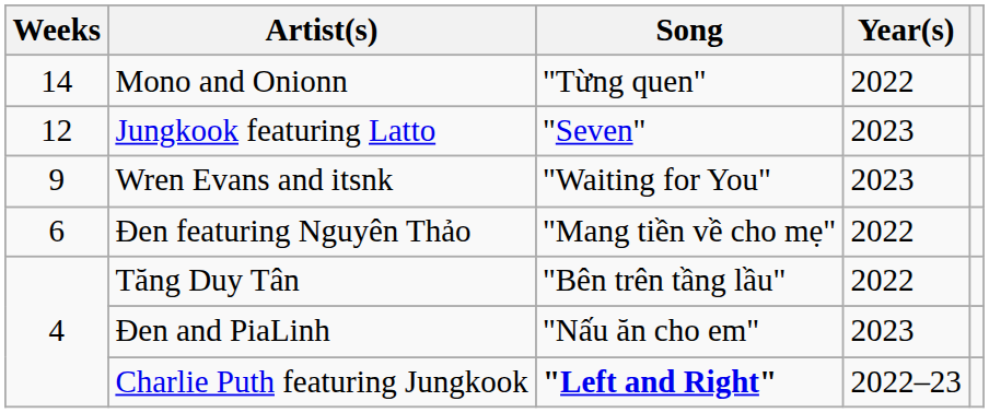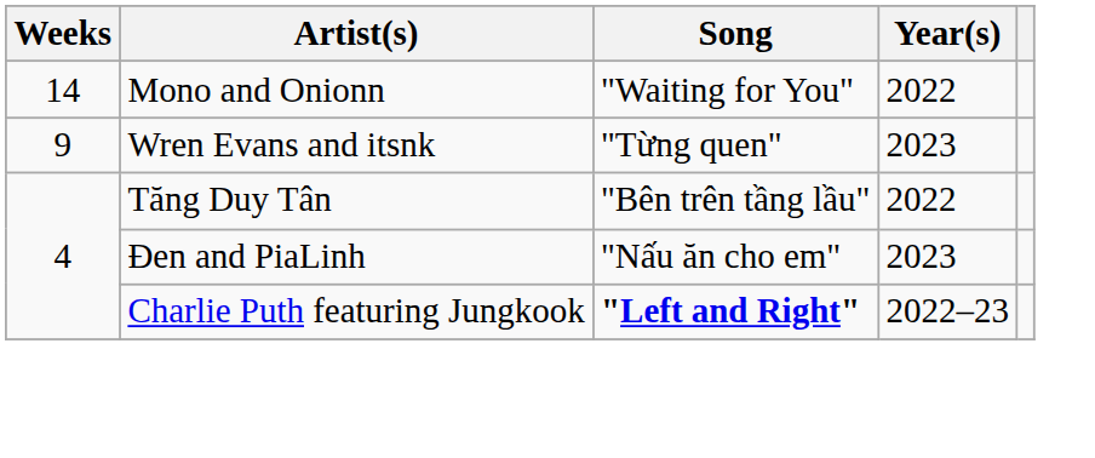Mono and Onionn | Song: "Từng quen" -> "Waiting for You"
- row: 12 | Jungkook featuring Latto | "Seven" | 2023
Wren Evans and itsnk | Song: "Waiting for You" -> "Từng quen"
- row: 6 | Đen featuring Nguyên Thảo | "Mang tiền về cho mẹ" | 2022
